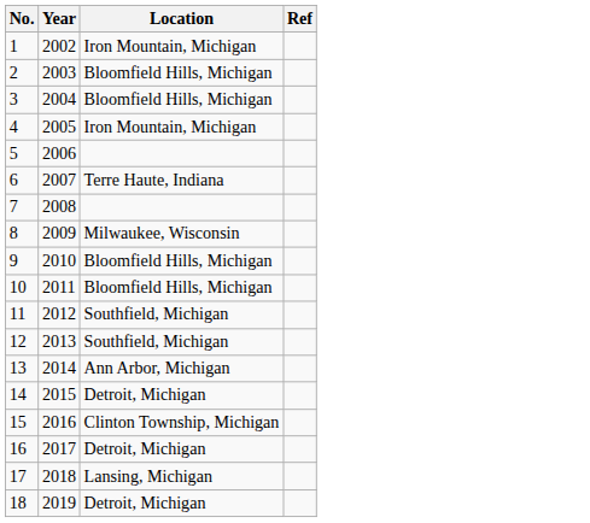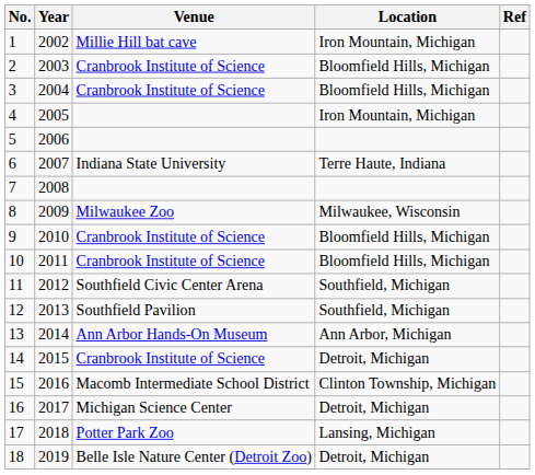+ column: Venue | Millie Hill bat cave | Cranbrook Institute of Science | Cranbrook Institute of Science | Indiana State University | Milwaukee Zoo | Cranbrook Institute of Science | Cranbrook Institute of Science | Southfield Civic Center Arena | Southfield Pavilion | Ann Arbor Hands-On Museum | Cranbrook Institute of Science | Macomb Intermediate School District | Michigan Science Center | Potter Park Zoo | Belle Isle Nature Center (Detroit Zoo)
